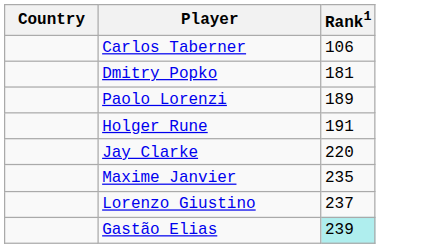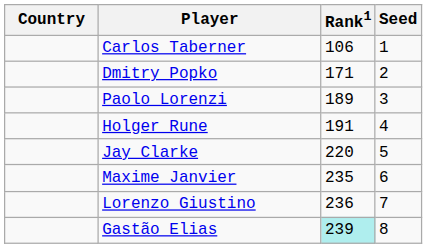+ column: Seed | 1 | 2 | 3 | 4 | 5 | 6 | 7 | 8
Dmitry Popko | Rank1: 181 -> 171
Lorenzo Giustino | Rank1: 237 -> 236
